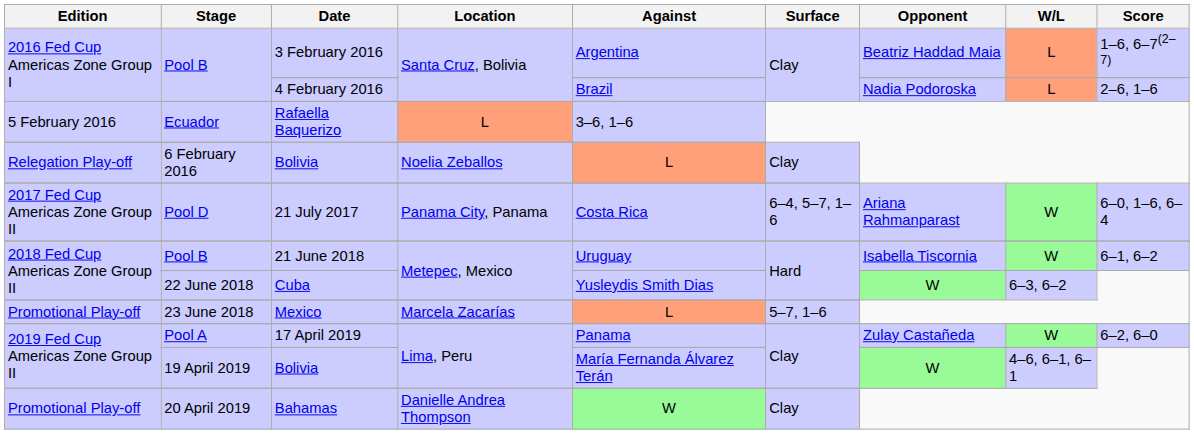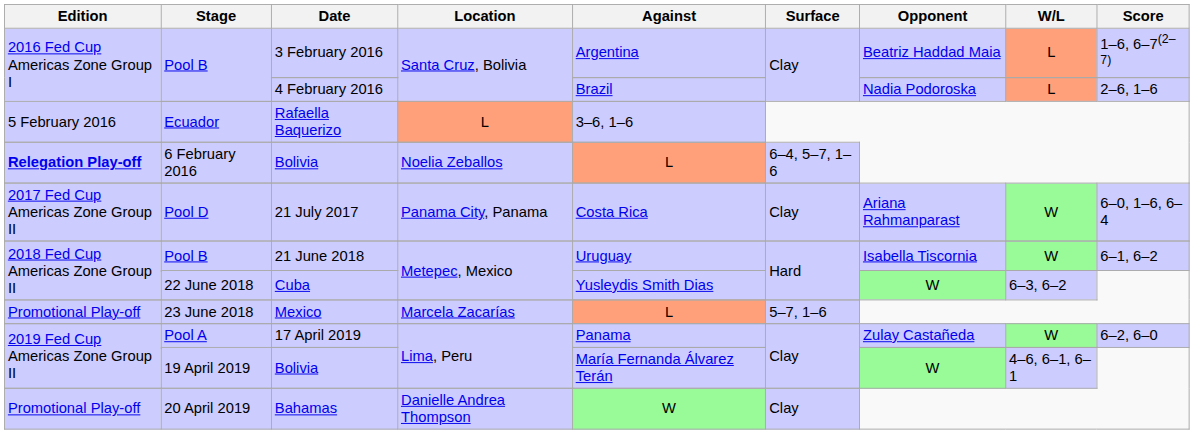6 February 2016 / Bolivia | Edition: normal -> bold
6 February 2016 / Bolivia | Surface: Clay -> 6–4, 5–7, 1–6
21 July 2017 | Surface: 6–4, 5–7, 1–6 -> Clay
